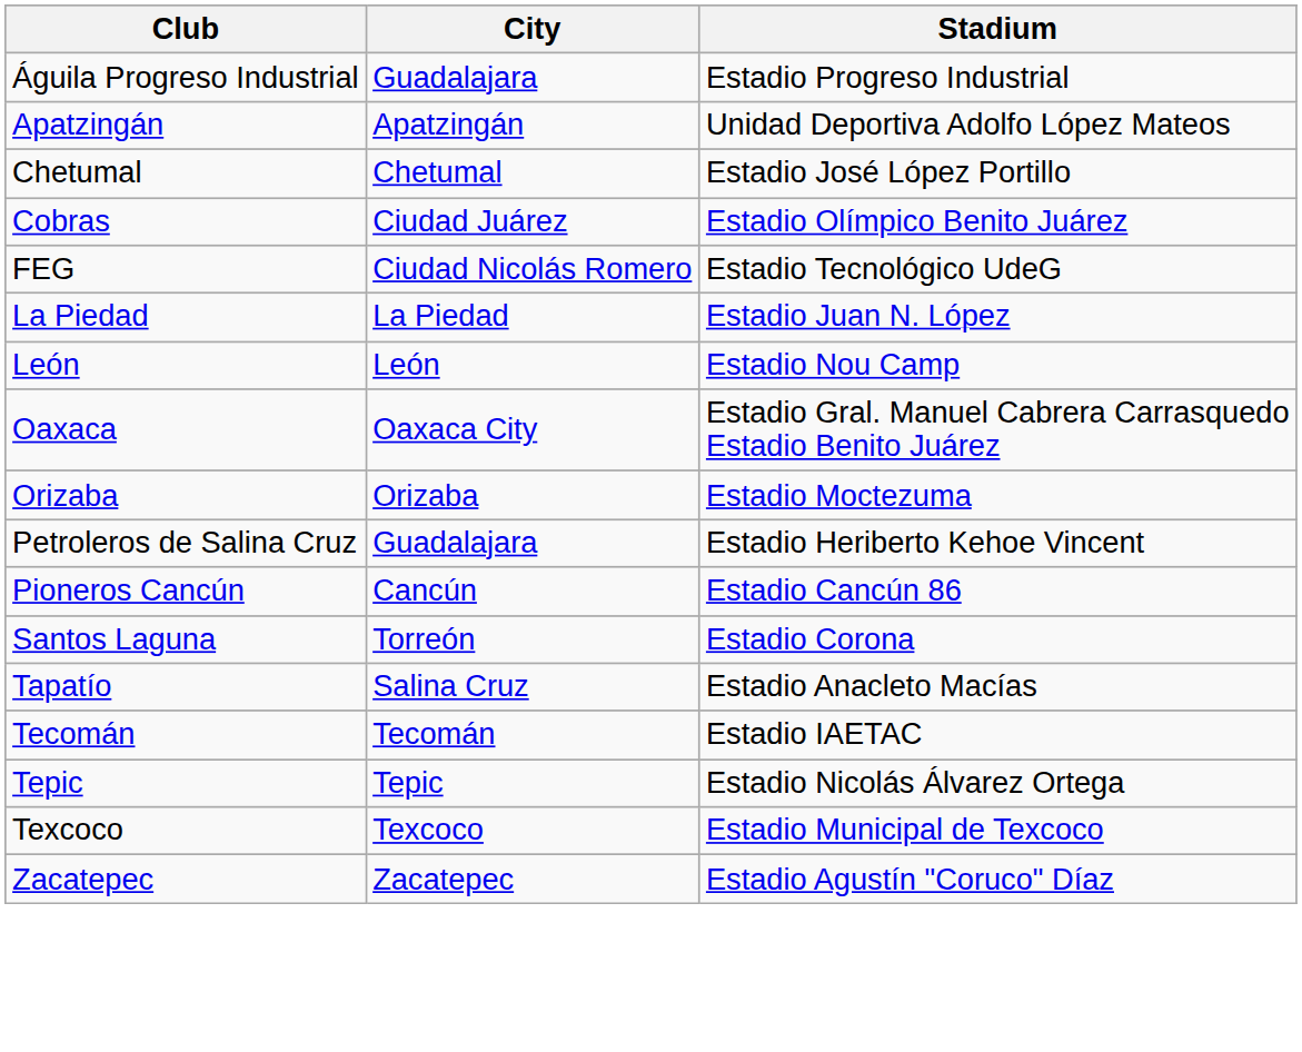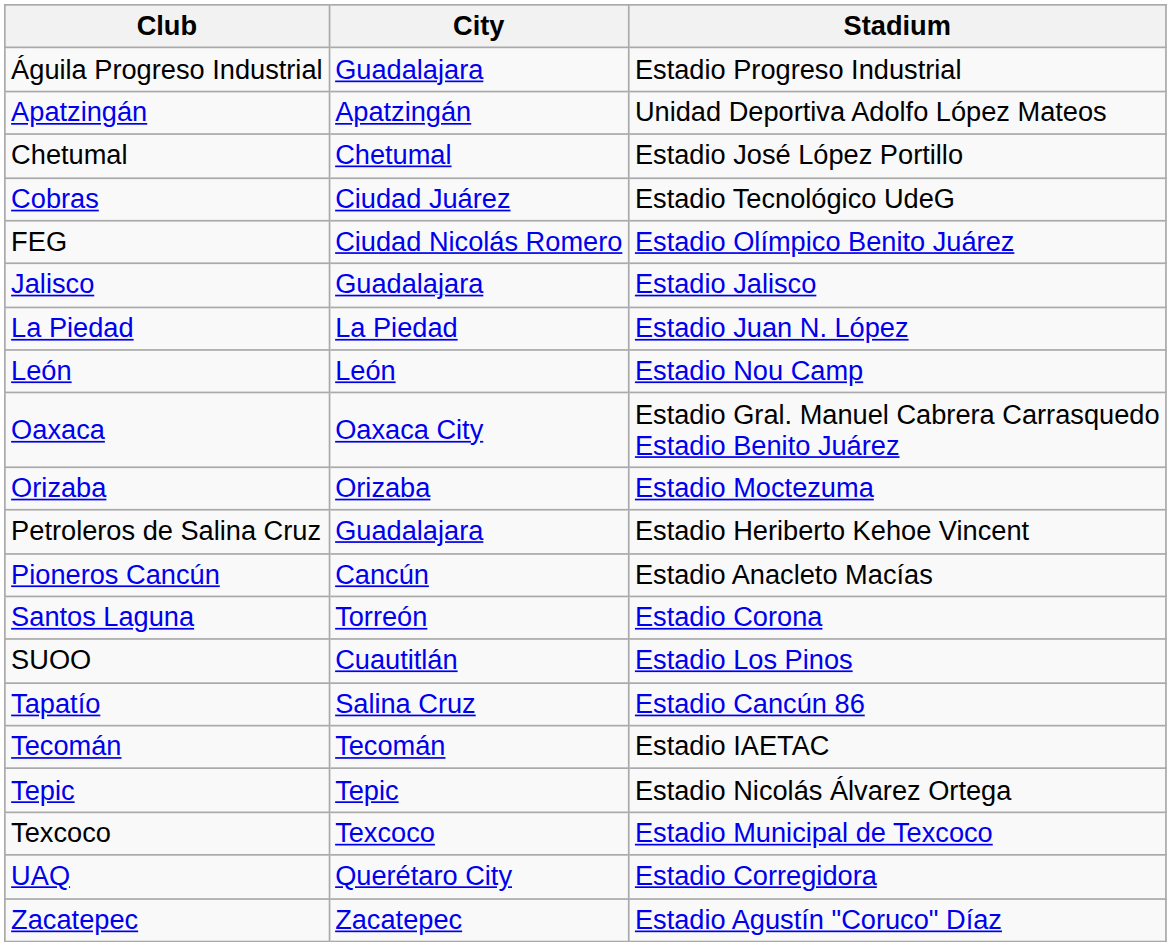Cobras | Stadium: Estadio Olímpico Benito Juárez -> Estadio Tecnológico UdeG
FEG | Stadium: Estadio Tecnológico UdeG -> Estadio Olímpico Benito Juárez
+ row: Jalisco | Guadalajara | Estadio Jalisco
Pioneros Cancún | Stadium: Estadio Cancún 86 -> Estadio Anacleto Macías
+ row: SUOO | Cuautitlán | Estadio Los Pinos
Tapatío | Stadium: Estadio Anacleto Macías -> Estadio Cancún 86
+ row: UAQ | Querétaro City | Estadio Corregidora
